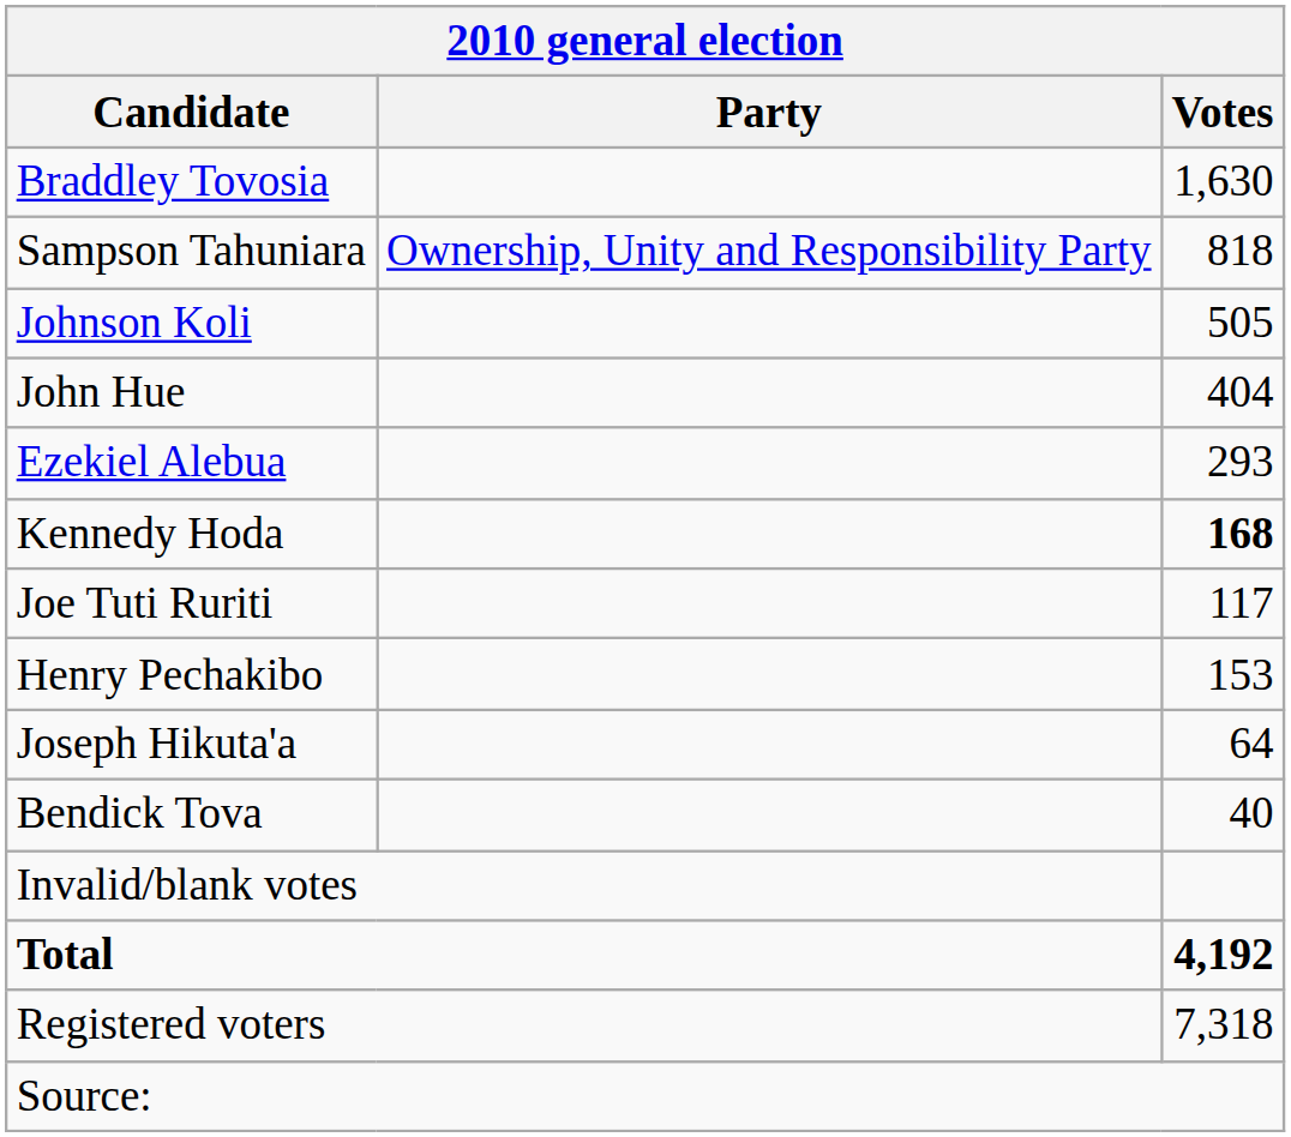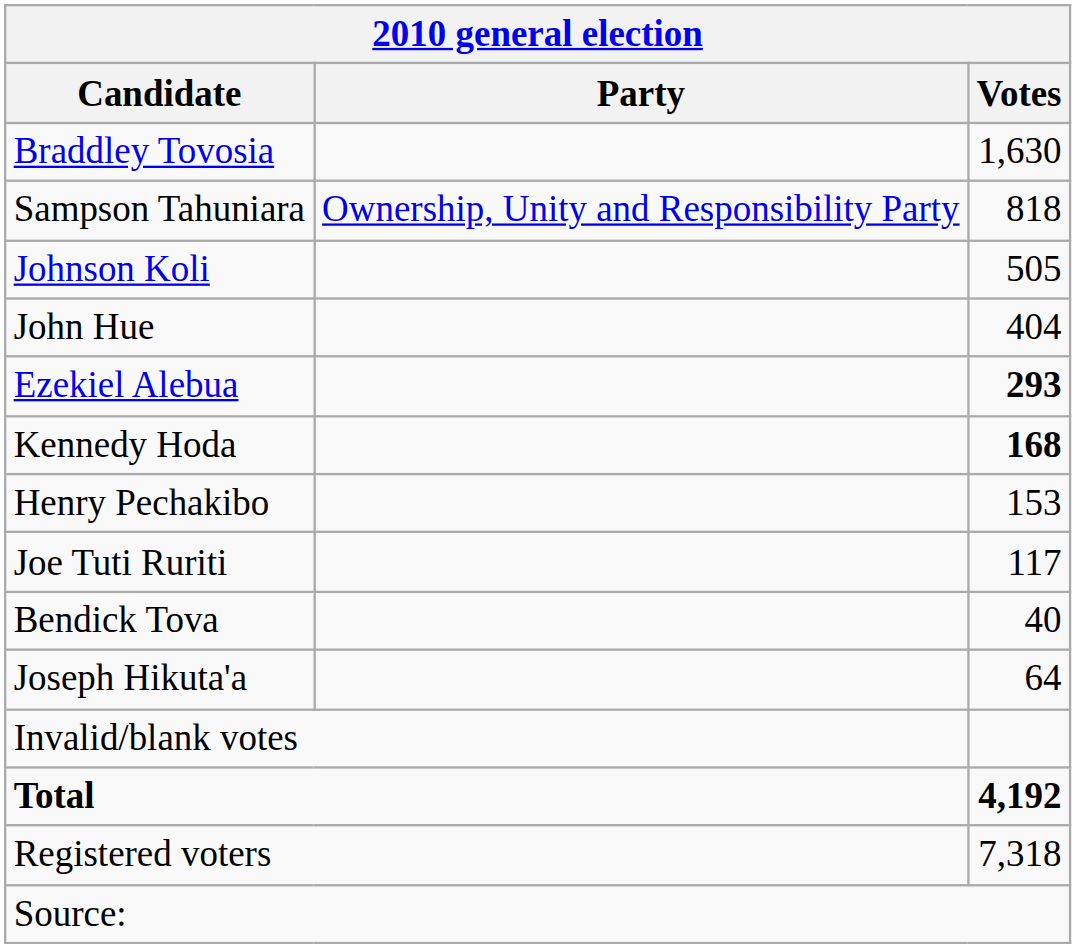Ezekiel Alebua | Votes: normal -> bold
rows swapped: Henry Pechakibo <-> Joe Tuti Ruriti
rows swapped: Joseph Hikuta'a <-> Bendick Tova
